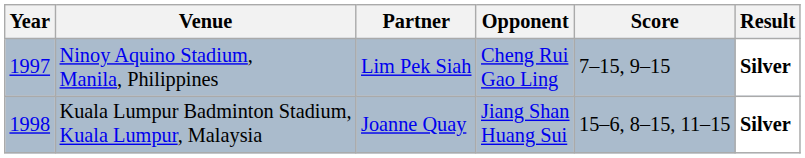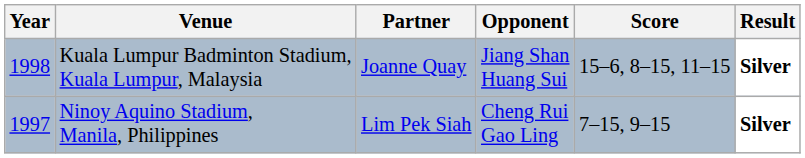rows swapped: Ninoy Aquino Stadium, Manila, Philippines <-> Kuala Lumpur Badminton Stadium, Kuala Lumpur, Malaysia
